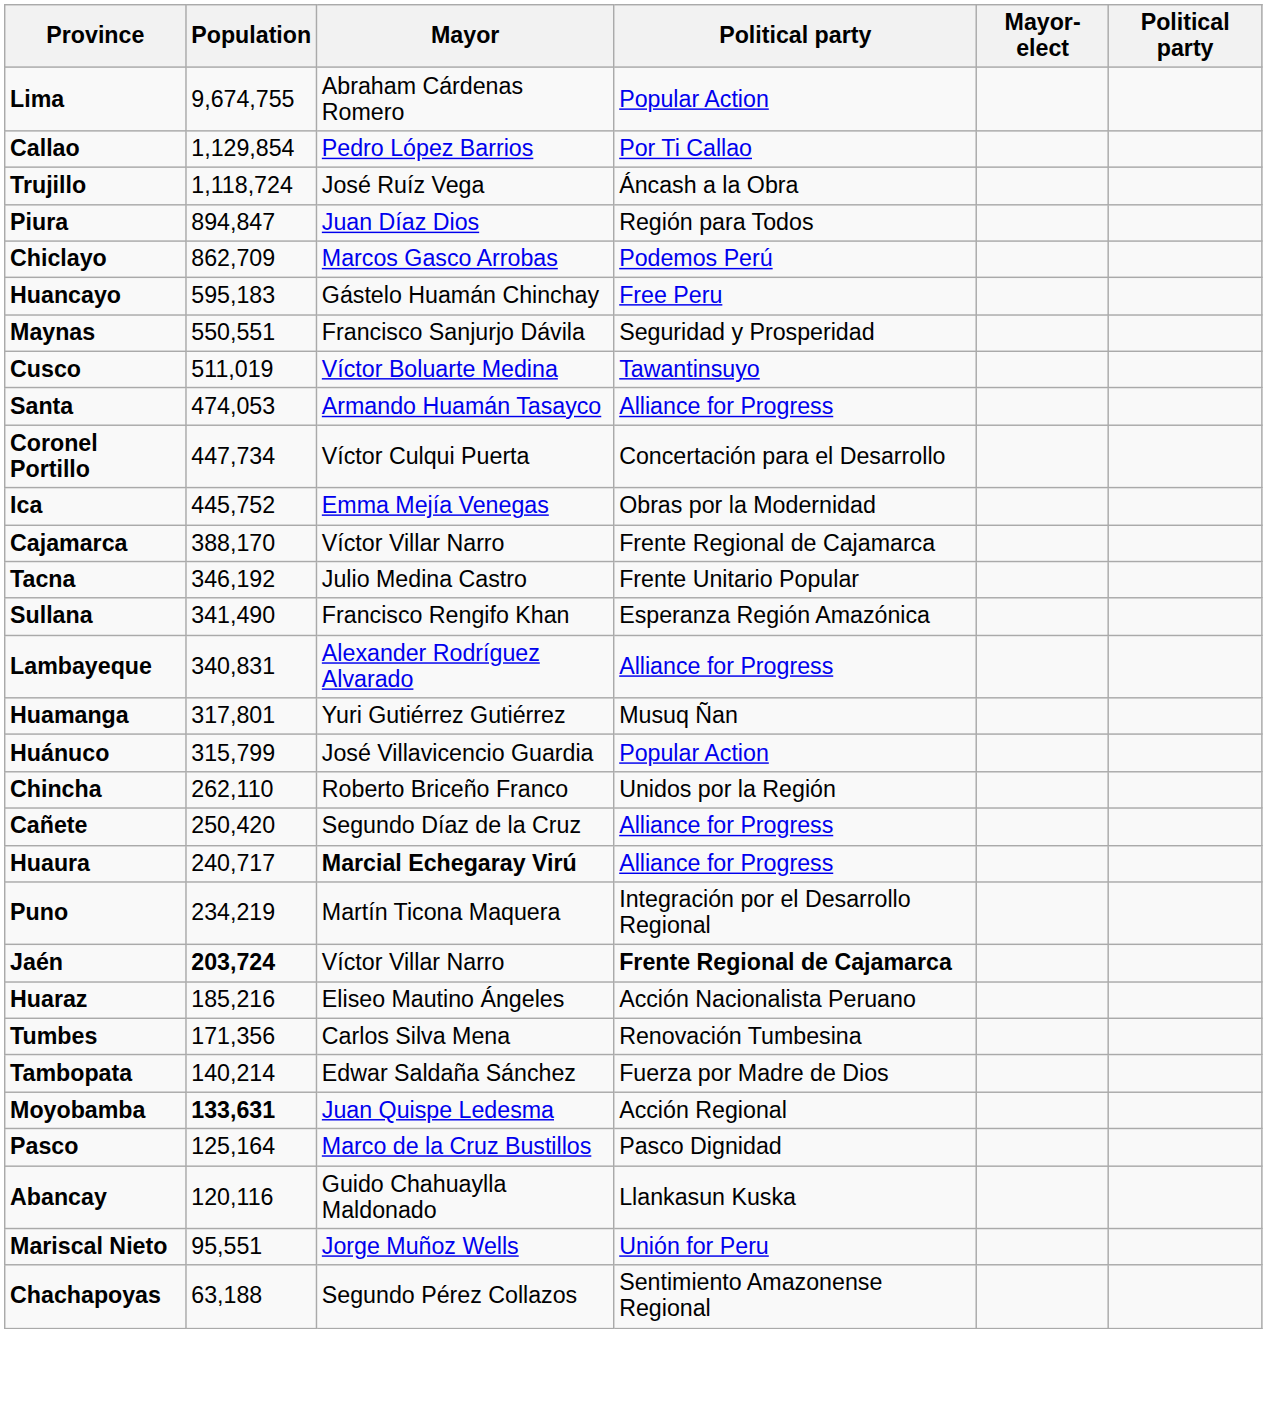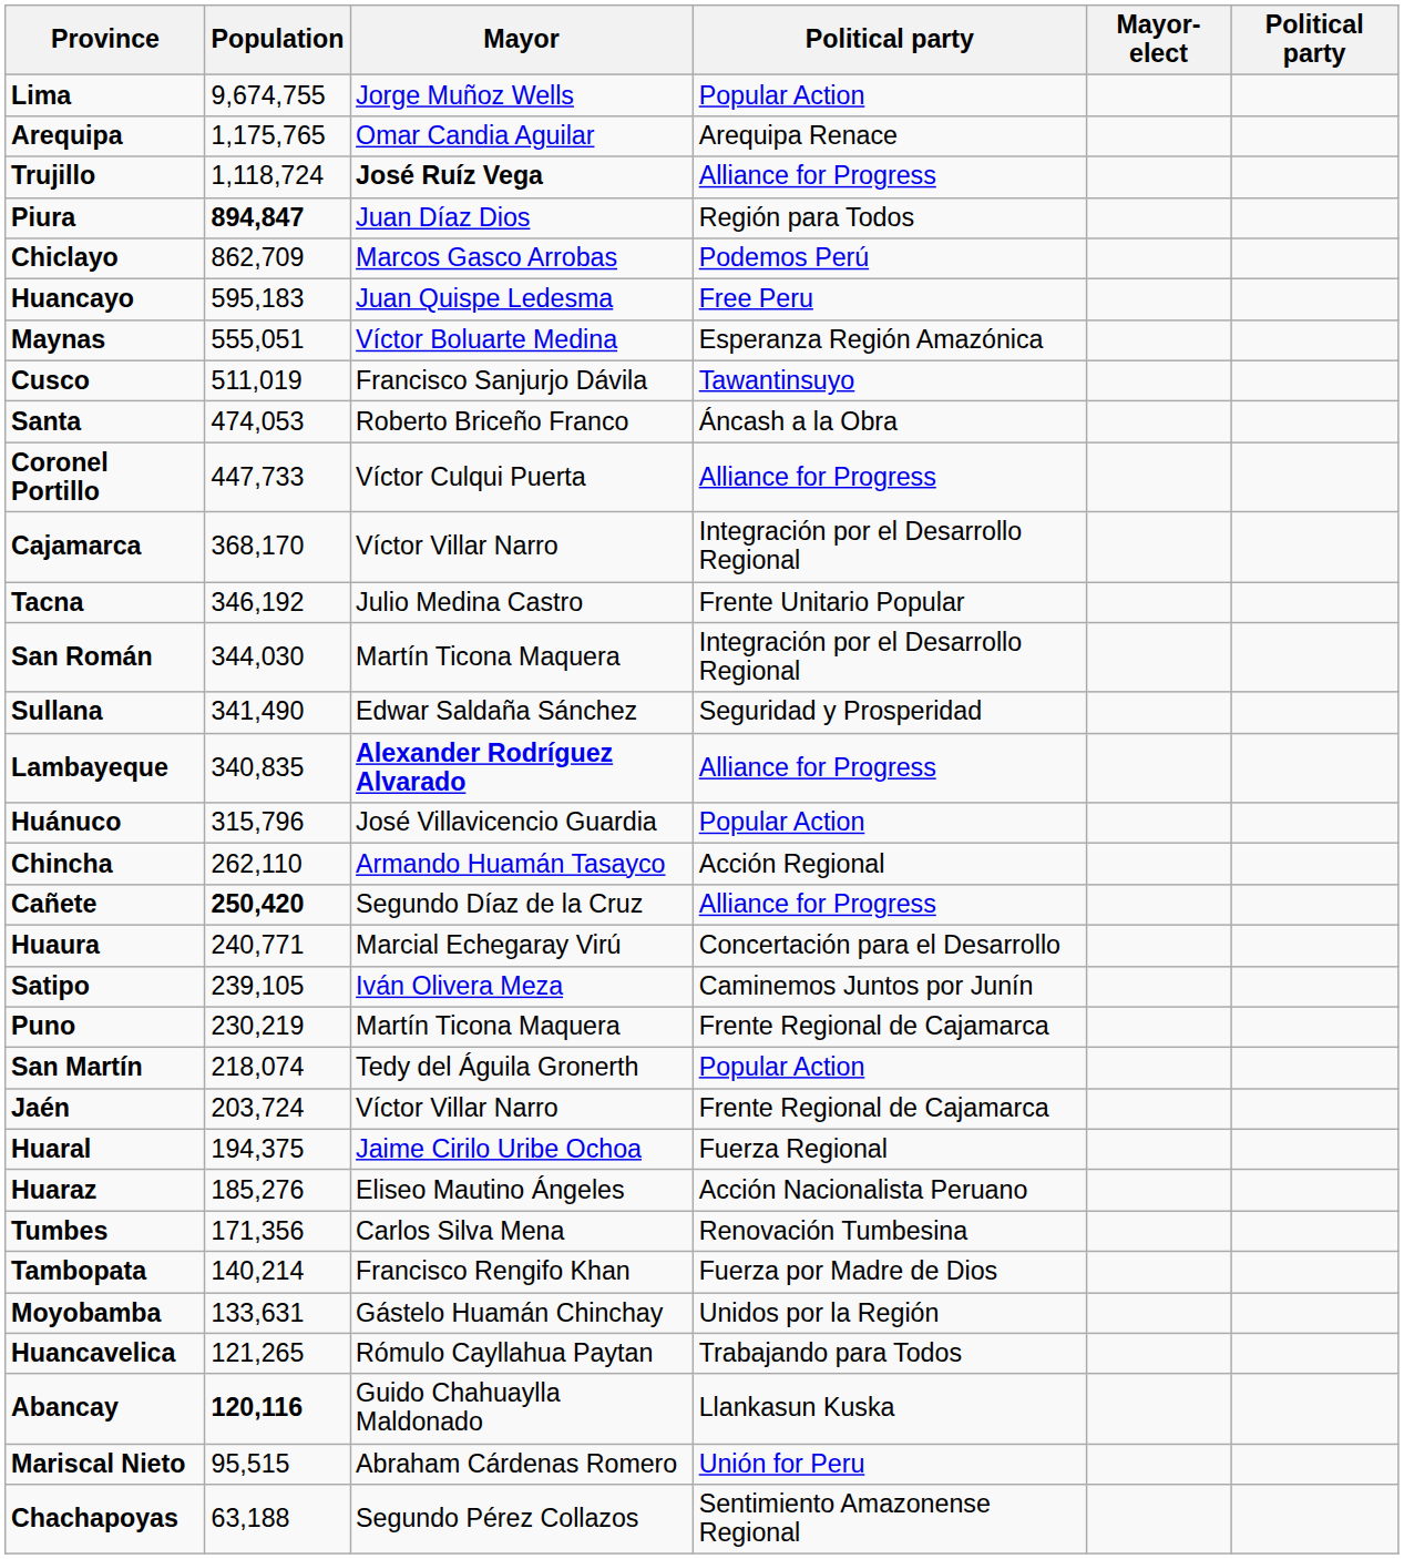Lima | Mayor: Abraham Cárdenas Romero -> Jorge Muñoz Wells
+ row: Arequipa | 1,175,765 | Omar Candia Aguilar | Arequipa Renace
- row: Callao | 1,129,854 | Pedro López Barrios | Por Ti Callao
Trujillo | Mayor: normal -> bold
Trujillo | column 4: Áncash a la Obra -> Alliance for Progress
Piura | Population: normal -> bold
Huancayo | Mayor: Gástelo Huamán Chinchay -> Juan Quispe Ledesma
Maynas | Population: 550,551 -> 555,051
Maynas | Mayor: Francisco Sanjurjo Dávila -> Víctor Boluarte Medina
Maynas | column 4: Seguridad y Prosperidad -> Esperanza Región Amazónica
Cusco | Mayor: Víctor Boluarte Medina -> Francisco Sanjurjo Dávila
Santa | Mayor: Armando Huamán Tasayco -> Roberto Briceño Franco
Santa | column 4: Alliance for Progress -> Áncash a la Obra
Coronel Portillo | Population: 447,734 -> 447,733
Coronel Portillo | column 4: Concertación para el Desarrollo -> Alliance for Progress
- row: Ica | 445,752 | Emma Mejía Venegas | Obras por la Modernidad
Cajamarca | Population: 388,170 -> 368,170
Cajamarca | column 4: Frente Regional de Cajamarca -> Integración por el Desarrollo Regional
+ row: San Román | 344,030 | Martín Ticona Maquera | Integración por el Desarrollo Regional
Sullana | Mayor: Francisco Rengifo Khan -> Edwar Saldaña Sánchez
Sullana | column 4: Esperanza Región Amazónica -> Seguridad y Prosperidad
Lambayeque | Population: 340,831 -> 340,835
Lambayeque | Mayor: normal -> bold
- row: Huamanga | 317,801 | Yuri Gutiérrez Gutiérrez | Musuq Ñan
Huánuco | Population: 315,799 -> 315,796
Chincha | Mayor: Roberto Briceño Franco -> Armando Huamán Tasayco
Chincha | column 4: Unidos por la Región -> Acción Regional
Cañete | Population: normal -> bold
Huaura | Population: 240,717 -> 240,771
Huaura | Mayor: bold -> normal
Huaura | column 4: Alliance for Progress -> Concertación para el Desarrollo
+ row: Satipo | 239,105 | Iván Olivera Meza | Caminemos Juntos por Junín
Puno | Population: 234,219 -> 230,219
Puno | column 4: Integración por el Desarrollo Regional -> Frente Regional de Cajamarca
+ row: San Martín | 218,074 | Tedy del Águila Gronerth | Popular Action
Jaén | Population: bold -> normal
Jaén | column 4: bold -> normal
+ row: Huaral | 194,375 | Jaime Cirilo Uribe Ochoa | Fuerza Regional
Huaraz | Population: 185,216 -> 185,276
Tambopata | Mayor: Edwar Saldaña Sánchez -> Francisco Rengifo Khan
Moyobamba | Population: bold -> normal
Moyobamba | Mayor: Juan Quispe Ledesma -> Gástelo Huamán Chinchay
Moyobamba | column 4: Acción Regional -> Unidos por la Región
- row: Pasco | 125,164 | Marco de la Cruz Bustillos | Pasco Dignidad
+ row: Huancavelica | 121,265 | Rómulo Cayllahua Paytan | Trabajando para Todos
Abancay | Population: normal -> bold
Mariscal Nieto | Population: 95,551 -> 95,515
Mariscal Nieto | Mayor: Jorge Muñoz Wells -> Abraham Cárdenas Romero
